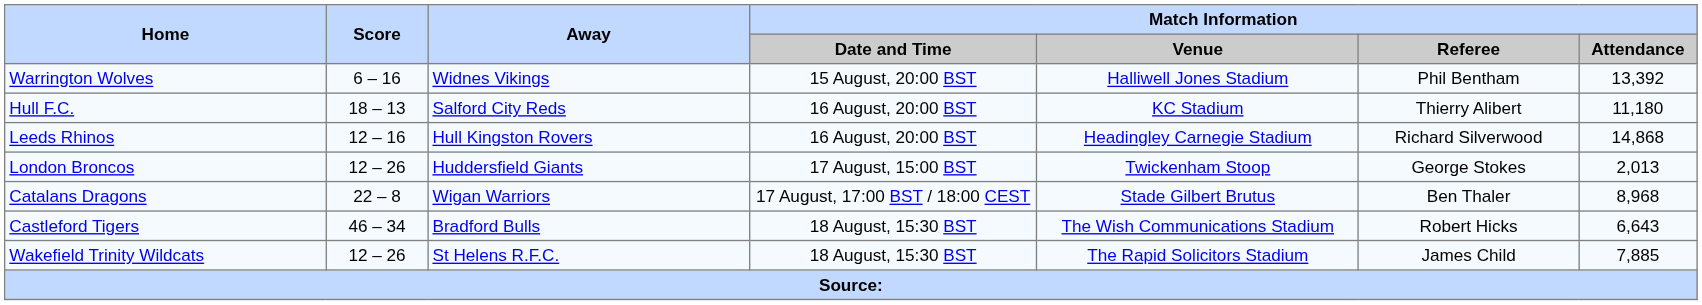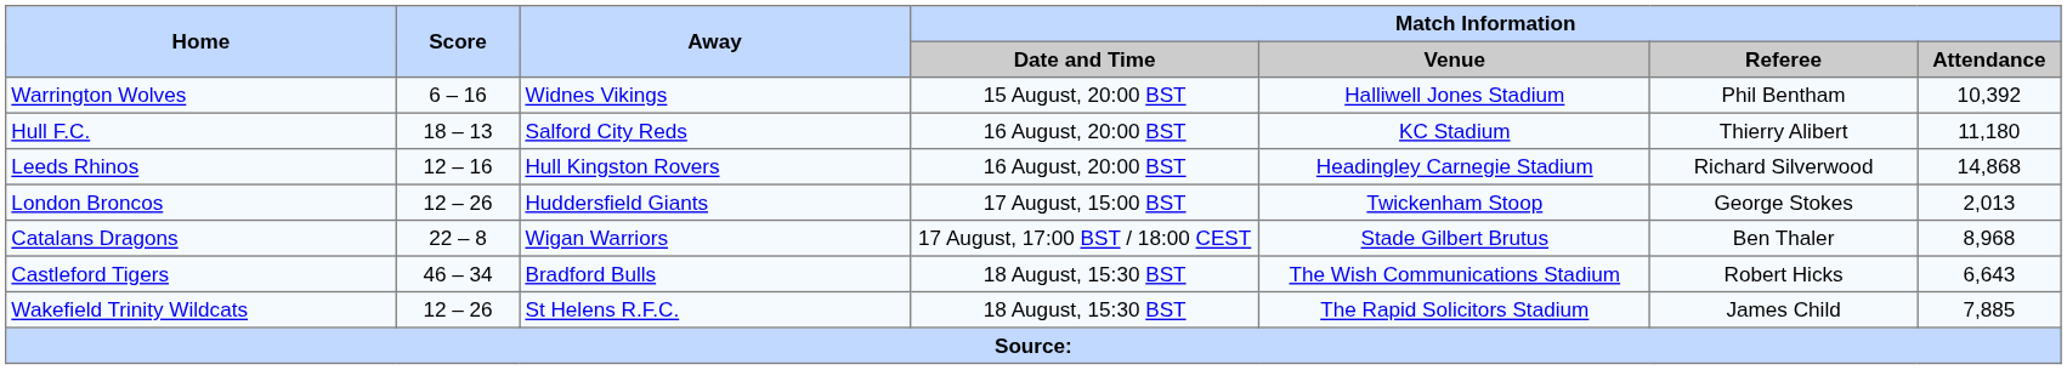Warrington Wolves | Match Information / Attendance: 13,392 -> 10,392
